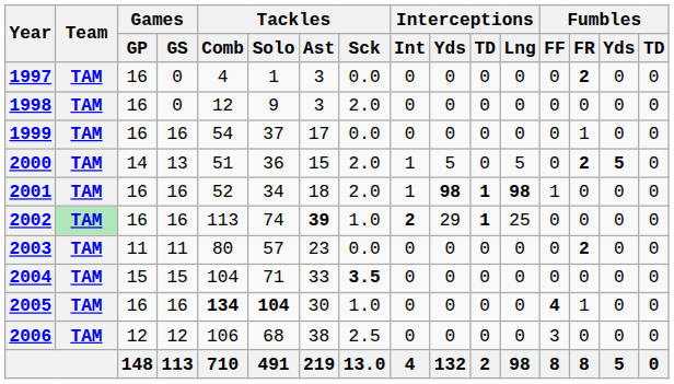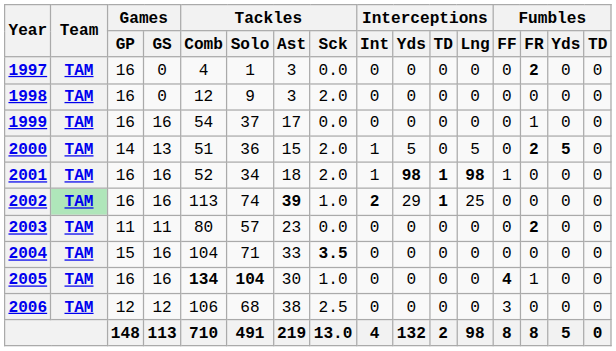2004 | Games / GS: 15 -> 16
